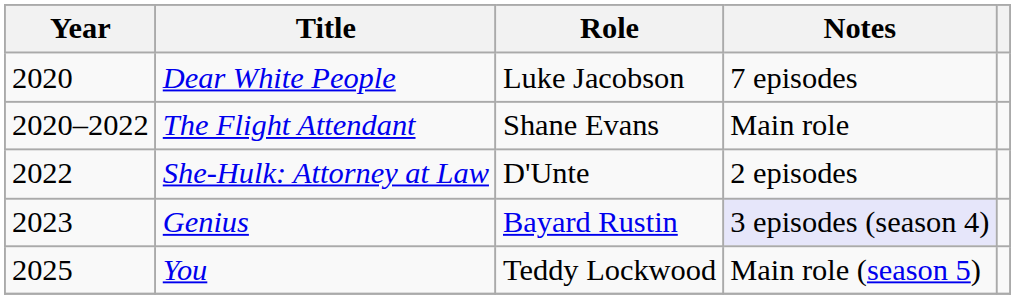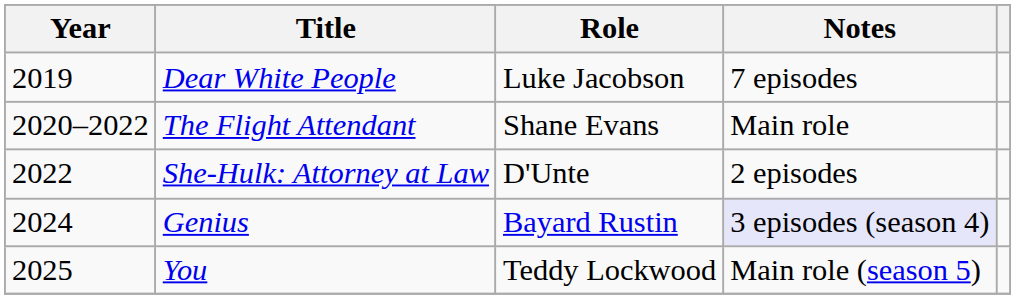Dear White People | Year: 2020 -> 2019
Genius | Year: 2023 -> 2024
